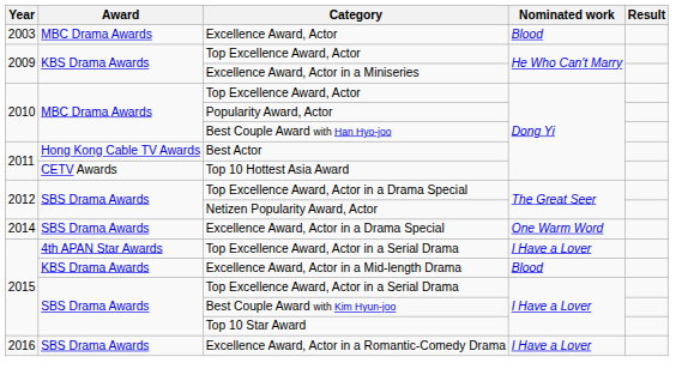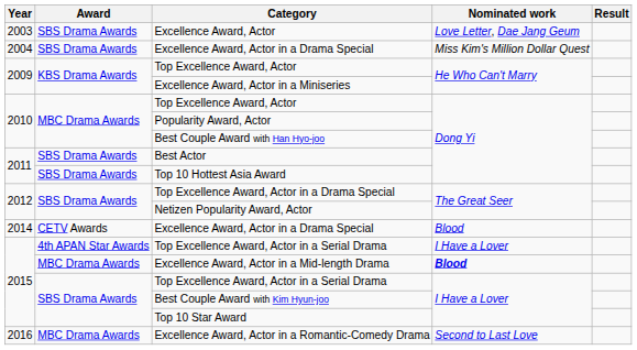Excellence Award, Actor | Award: MBC Drama Awards -> SBS Drama Awards
Excellence Award, Actor | Nominated work: Blood -> Love Letter, Dae Jang Geum
+ row: 2004 | SBS Drama Awards | Excellence Award, Actor in a Drama Special | Miss Kim's Million Dollar Quest
Best Actor | Award: Hong Kong Cable TV Awards -> SBS Drama Awards
Top 10 Hottest Asia Award | Award: CETV Awards -> SBS Drama Awards
2014 / Excellence Award, Actor in a Drama Special | Award: SBS Drama Awards -> CETV Awards
2014 / Excellence Award, Actor in a Drama Special | Nominated work: One Warm Word -> Blood
Excellence Award, Actor in a Mid-length Drama | Award: KBS Drama Awards -> MBC Drama Awards
Excellence Award, Actor in a Mid-length Drama | Nominated work: normal -> bold
Excellence Award, Actor in a Romantic-Comedy Drama | Award: SBS Drama Awards -> MBC Drama Awards
Excellence Award, Actor in a Romantic-Comedy Drama | Nominated work: I Have a Lover -> Second to Last Love
